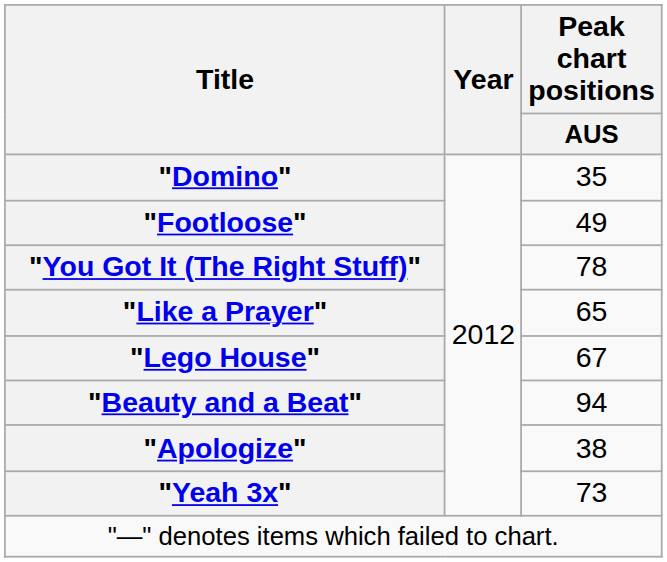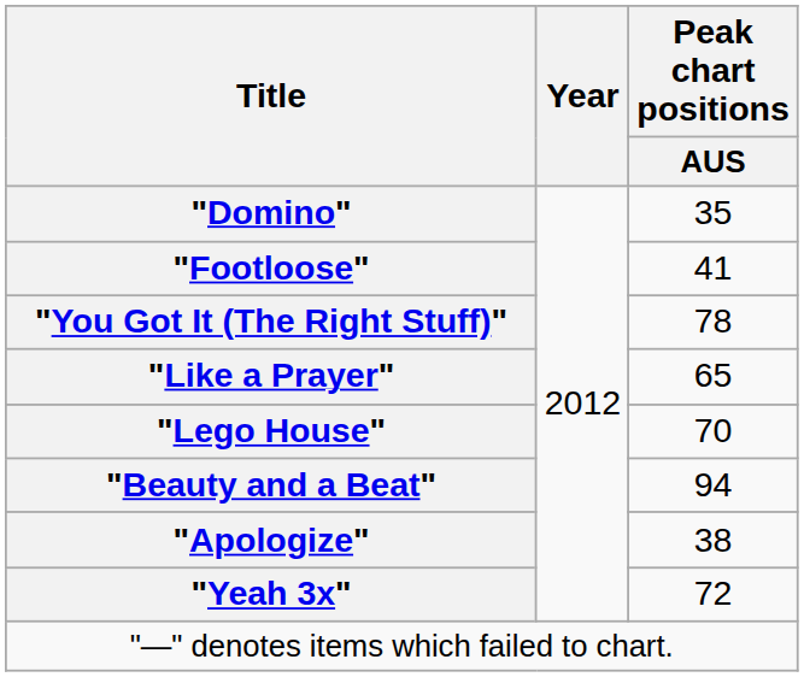"Footloose" | Peak chart positions / AUS: 49 -> 41
"Lego House" | Peak chart positions / AUS: 67 -> 70
"Yeah 3x" | Peak chart positions / AUS: 73 -> 72
